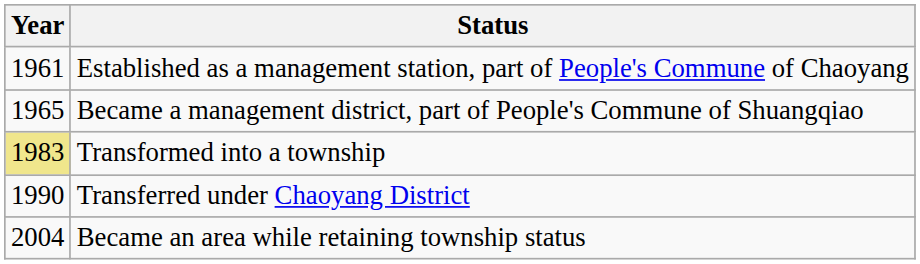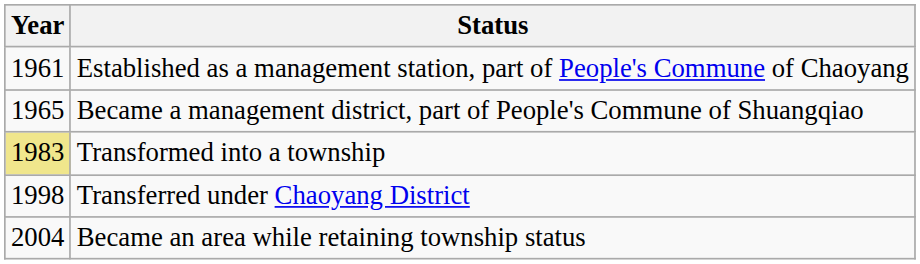Transferred under Chaoyang District | Year: 1990 -> 1998
